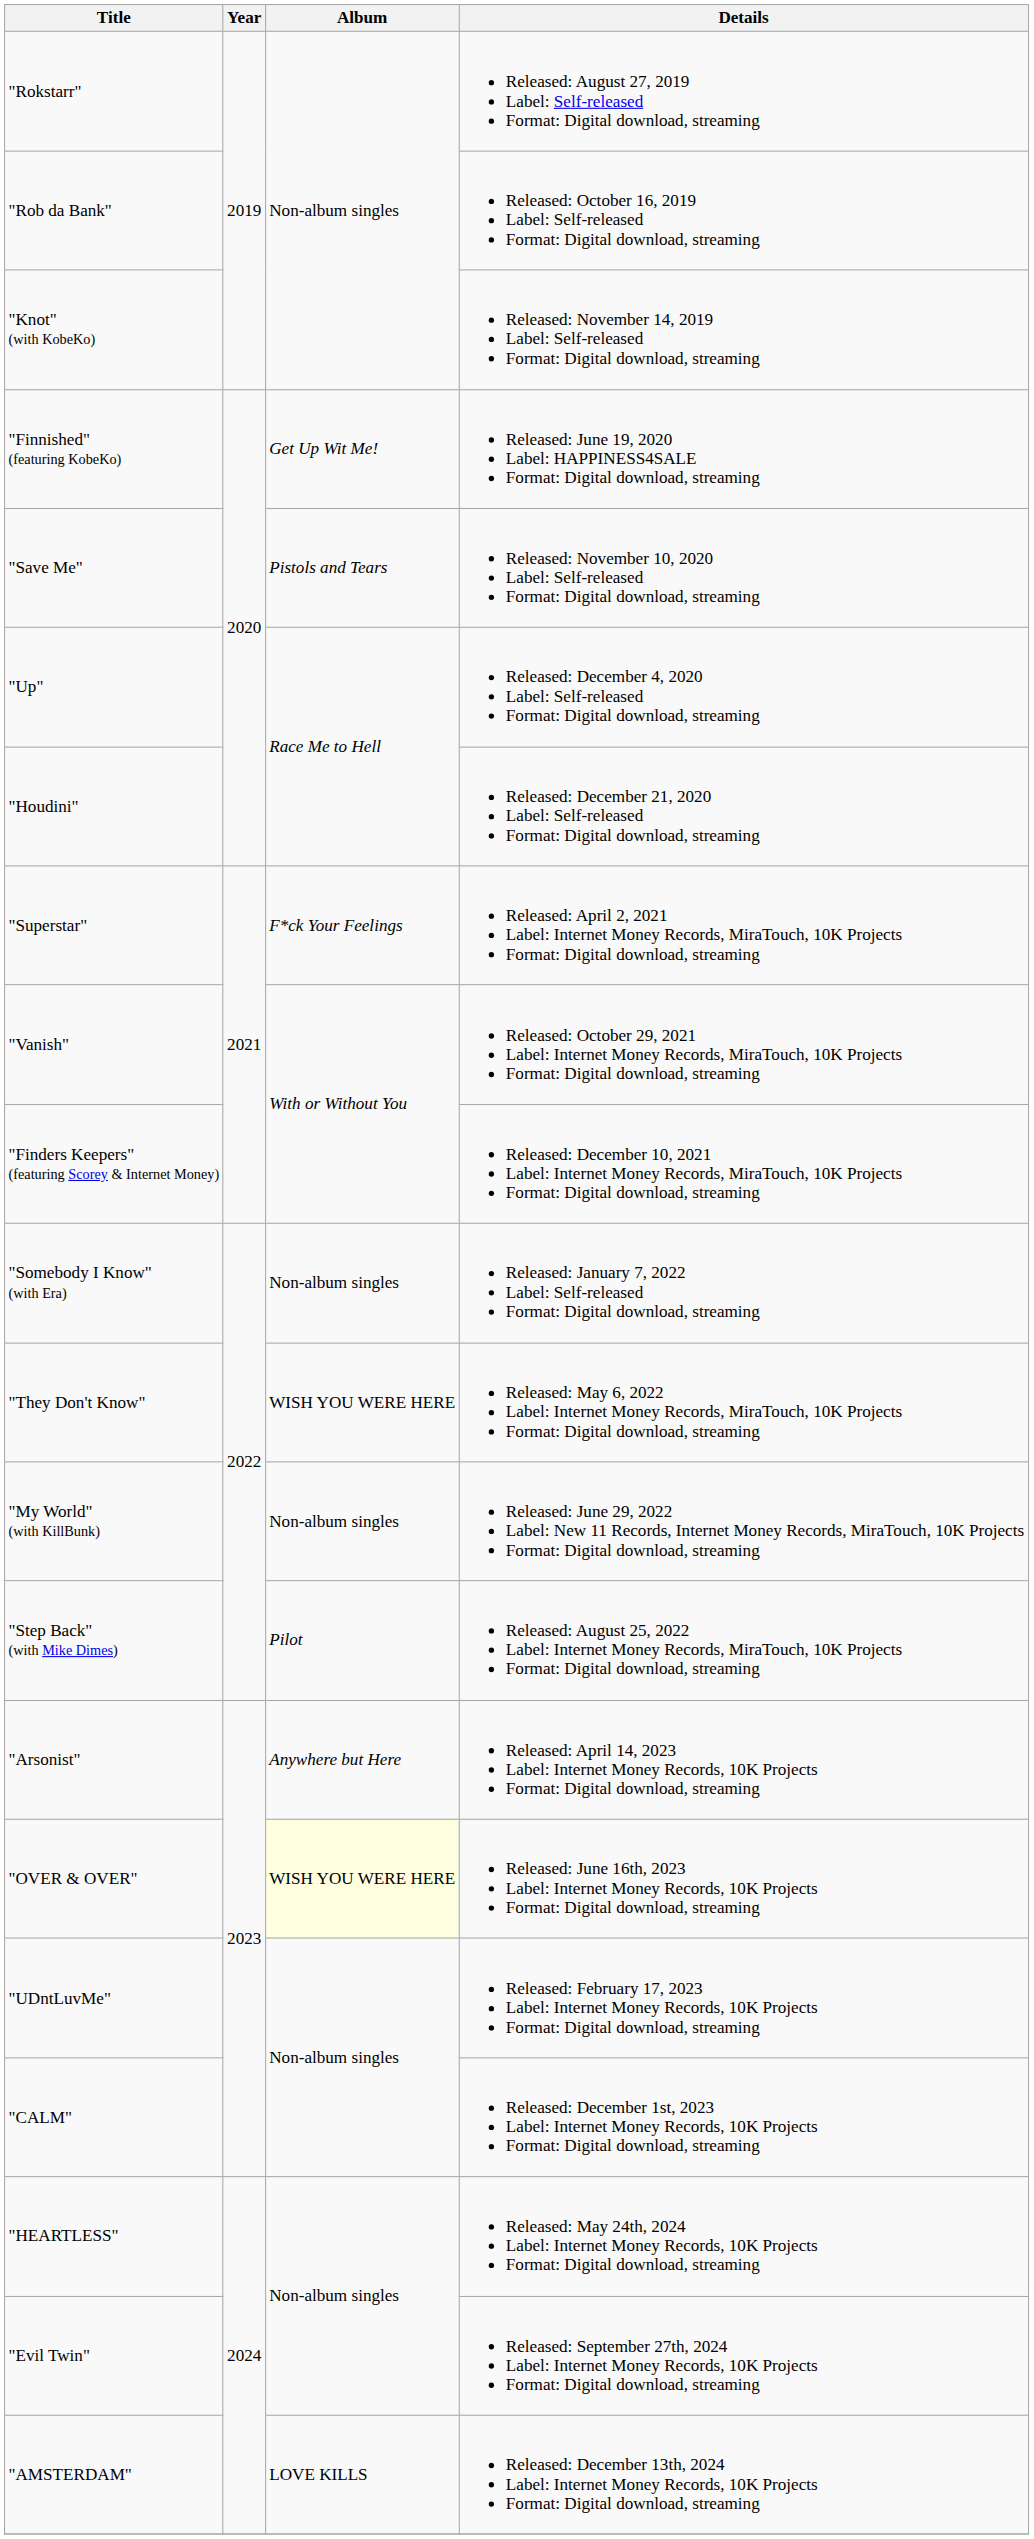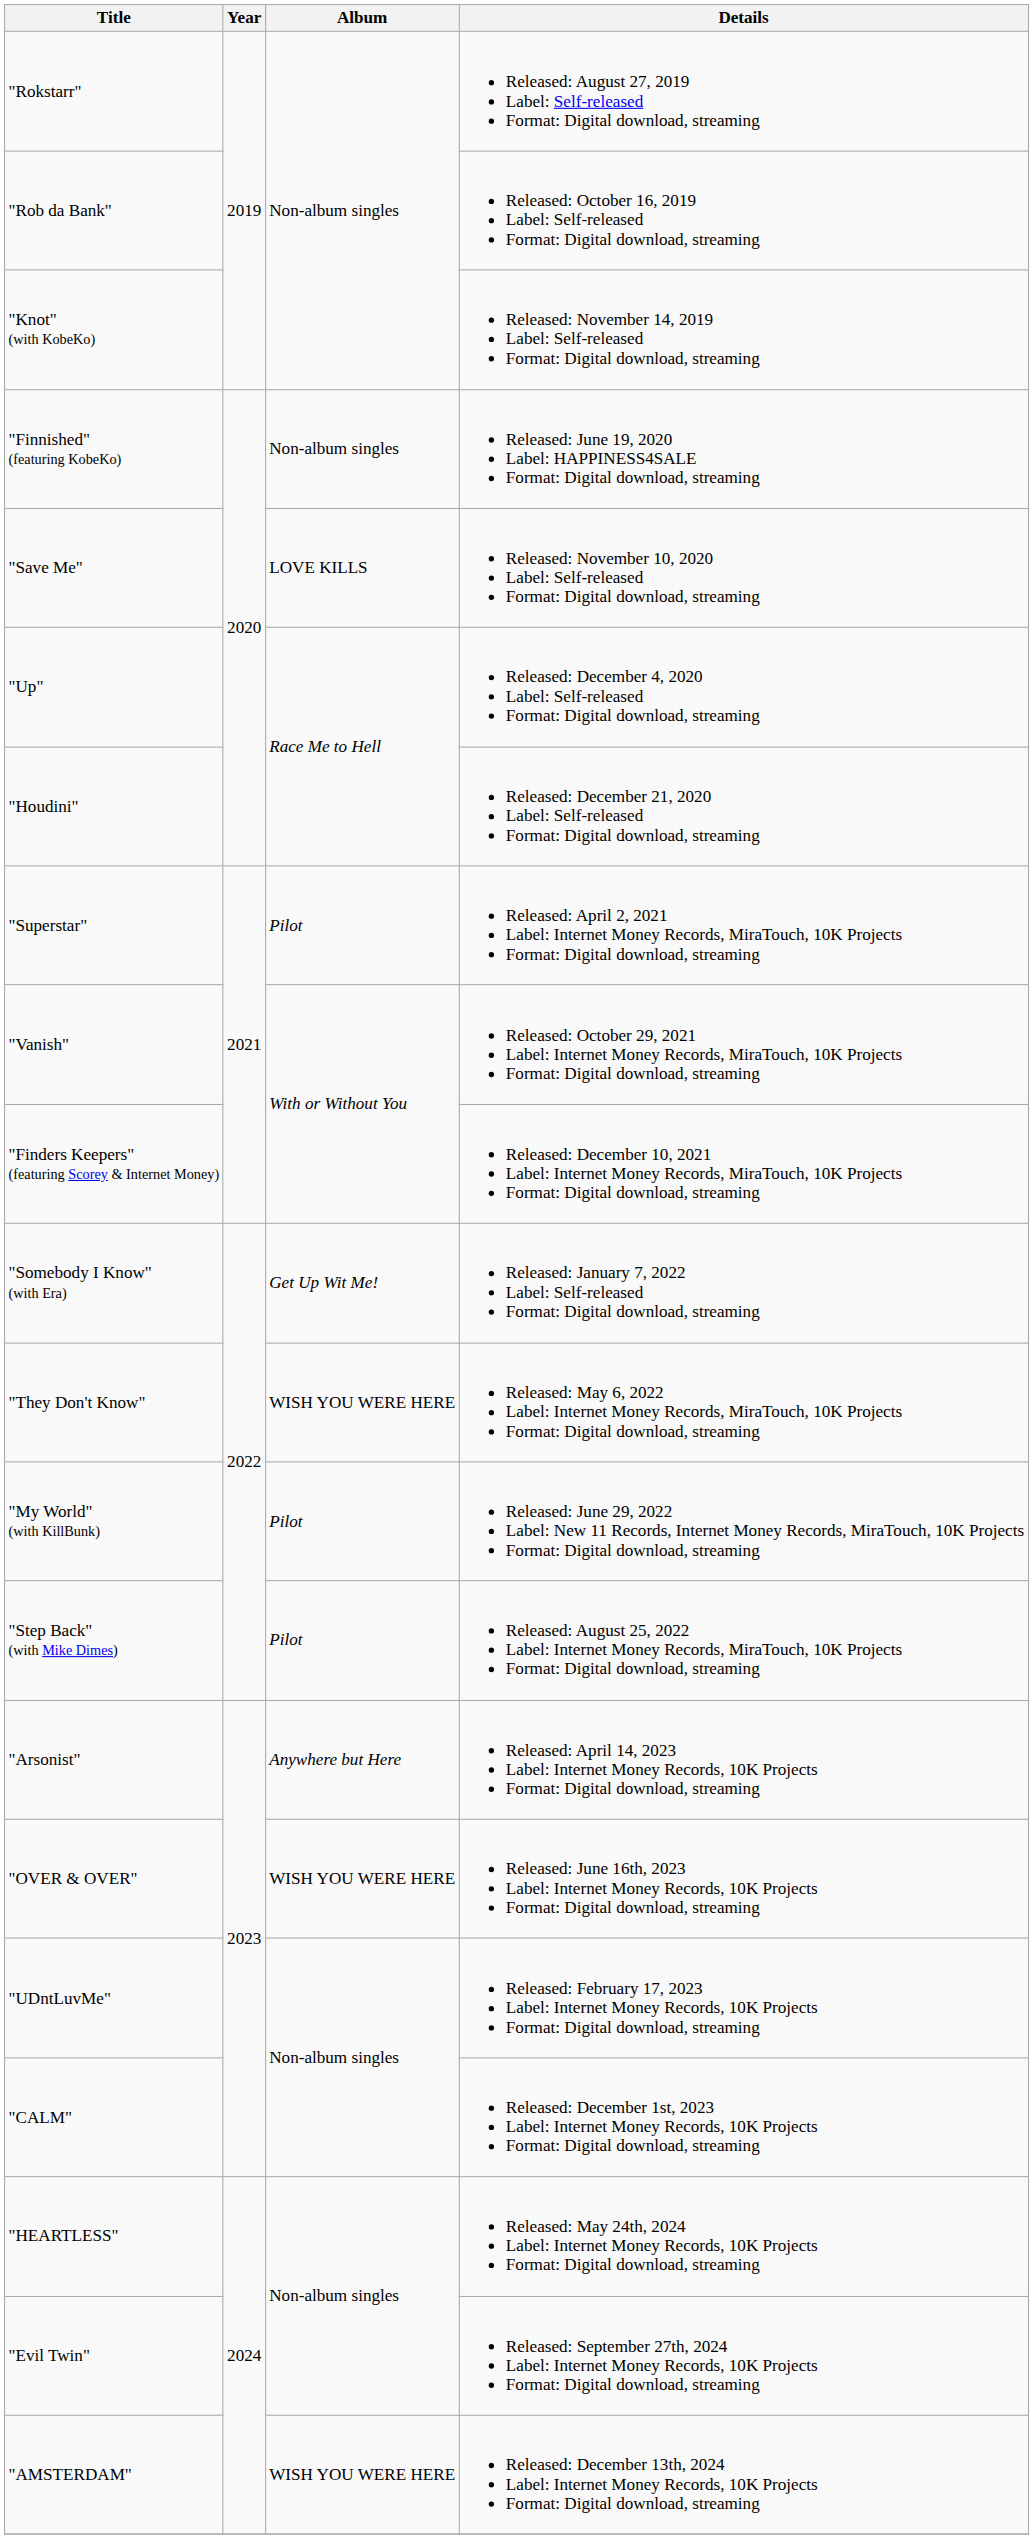"Finnished" (featuring KobeKo) | Album: Get Up Wit Me! -> Non-album singles
"Save Me" | Album: Pistols and Tears -> LOVE KILLS
"Superstar" | Album: F*ck Your Feelings -> Pilot
"Somebody I Know" (with Era) | Album: Non-album singles -> Get Up Wit Me!
"My World" (with KillBunk) | Album: Non-album singles -> Pilot
"OVER & OVER" | Album: lightyellow background -> no background
"AMSTERDAM" | Album: LOVE KILLS -> WISH YOU WERE HERE
